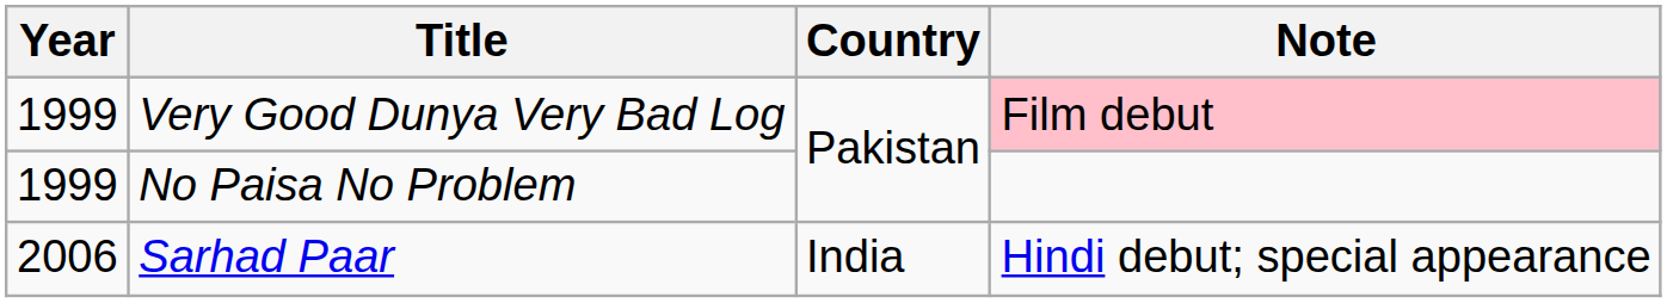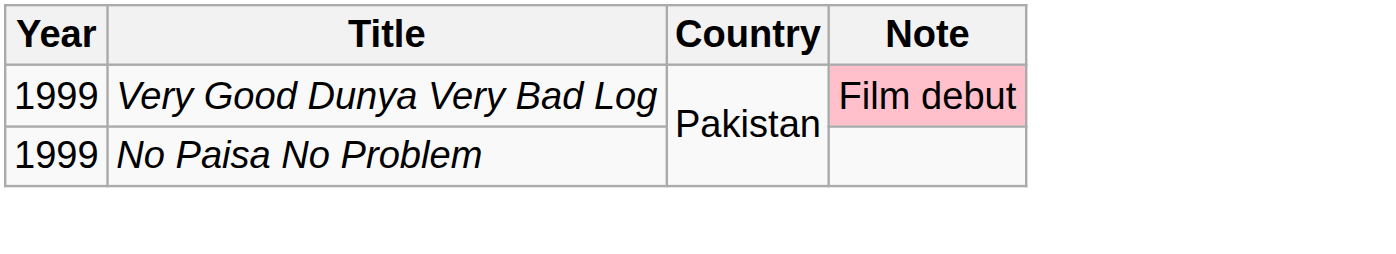- row: 2006 | Sarhad Paar | India | Hindi debut; special appearance
